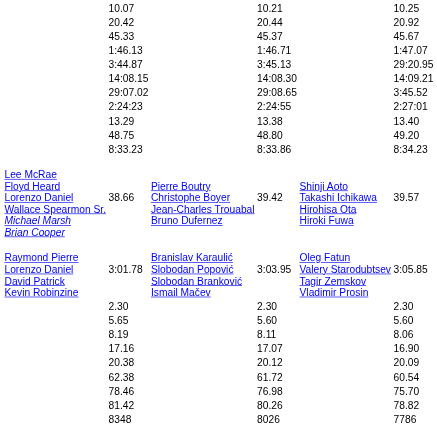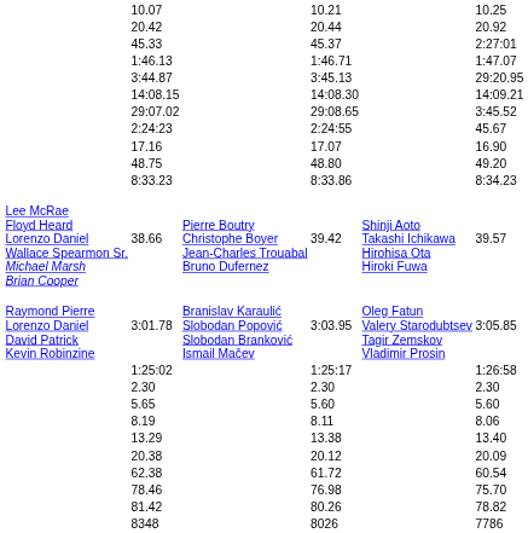45.33 | column 7: 45.67 -> 2:27:01
2:24:23 | column 7: 2:27:01 -> 45.67
rows swapped: 13.29 <-> 17.16
+ row: 1:25:02 | 1:25:17 | 1:26:58
